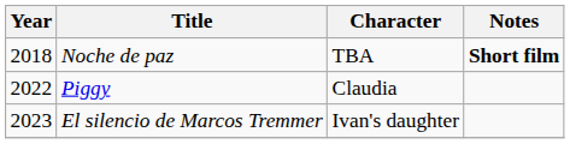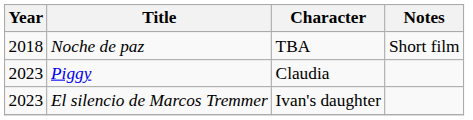Noche de paz | Notes: bold -> normal
Piggy | Year: 2022 -> 2023
